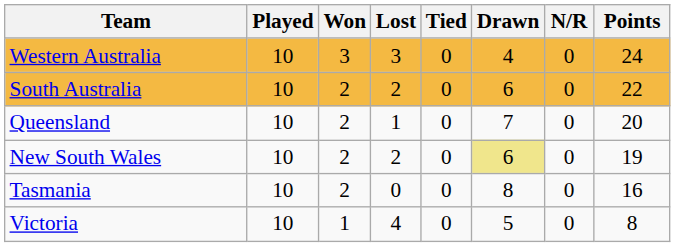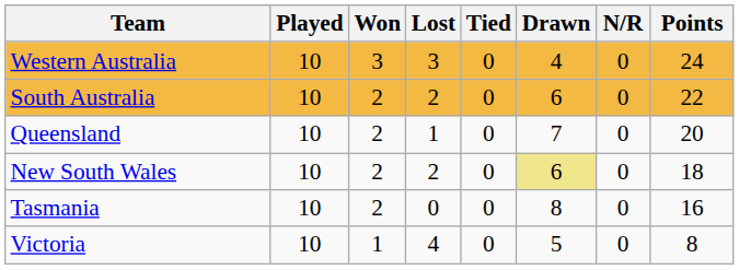New South Wales | Points: 19 -> 18
